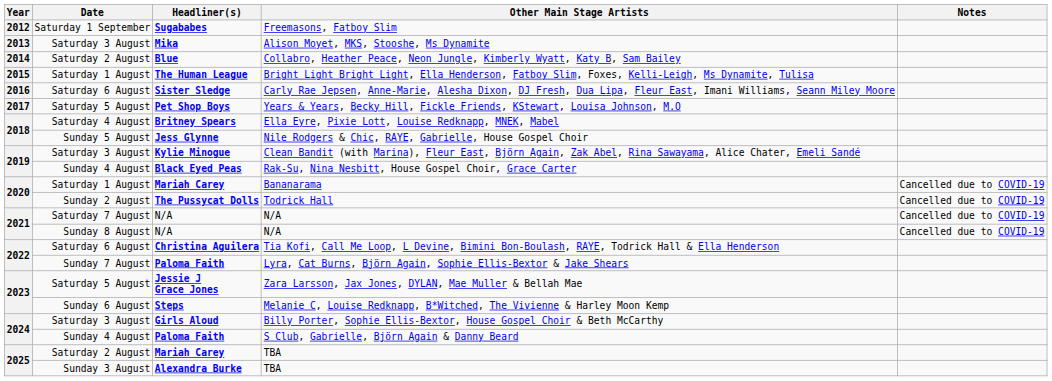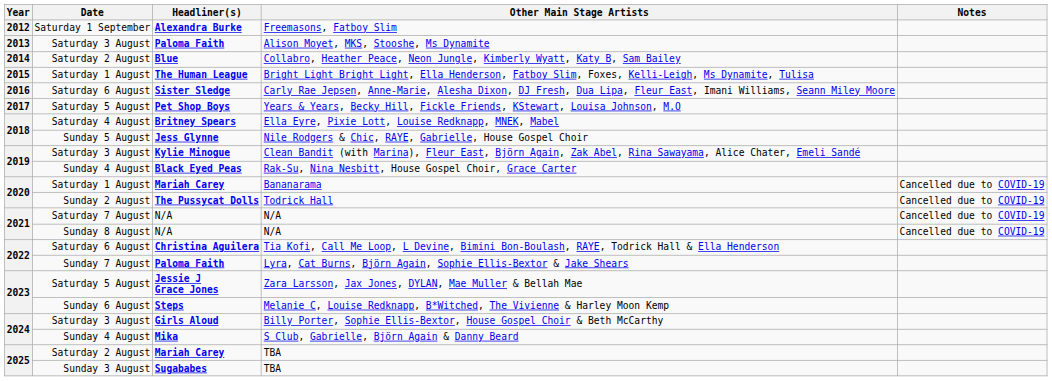Freemasons, Fatboy Slim | Headliner(s): Sugababes -> Alexandra Burke
Alison Moyet, MKS, Stooshe, Ms Dynamite | Headliner(s): Mika -> Paloma Faith
S Club, Gabrielle, Björn Again & Danny Beard | Headliner(s): Paloma Faith -> Mika
Sunday 3 August / TBA | Headliner(s): Alexandra Burke -> Sugababes
